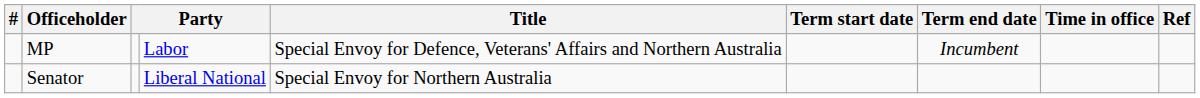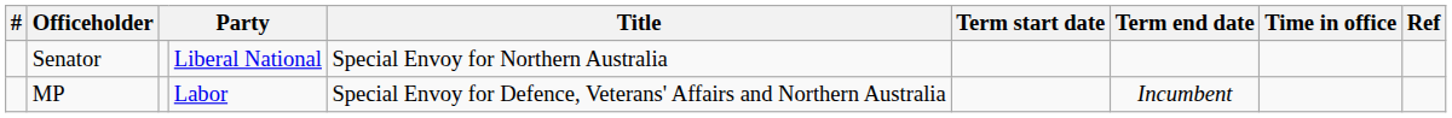rows swapped: Senator <-> MP
